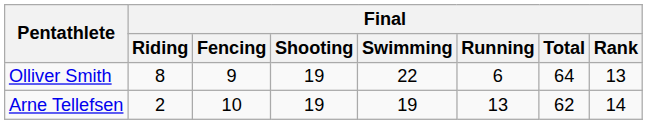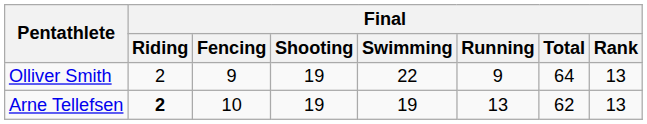Olliver Smith | Final / Riding: 8 -> 2
Olliver Smith | Final / Running: 6 -> 9
Arne Tellefsen | Final / Riding: normal -> bold
Arne Tellefsen | Final / Rank: 14 -> 13
